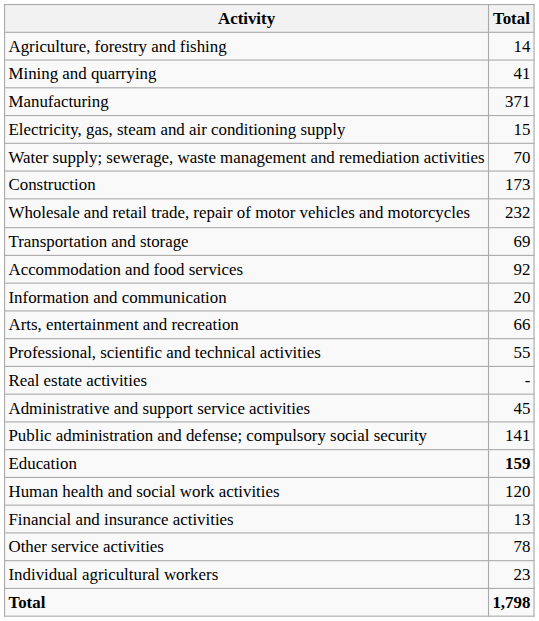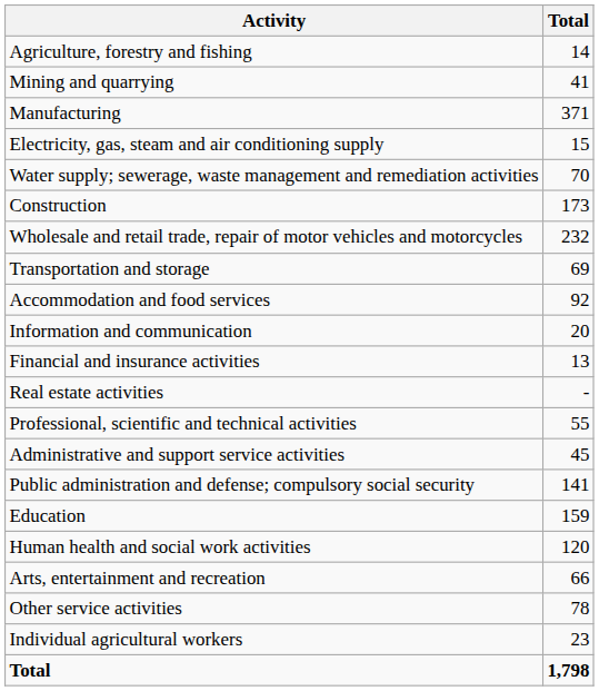rows swapped: Financial and insurance activities <-> Arts, entertainment and recreation
rows swapped: Real estate activities <-> Professional, scientific and technical activities
Education | Total: bold -> normal
